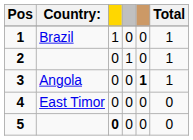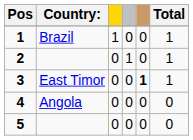3 | Country:: Angola -> East Timor
4 | Country:: East Timor -> Angola
5 | column 3: bold -> normal
